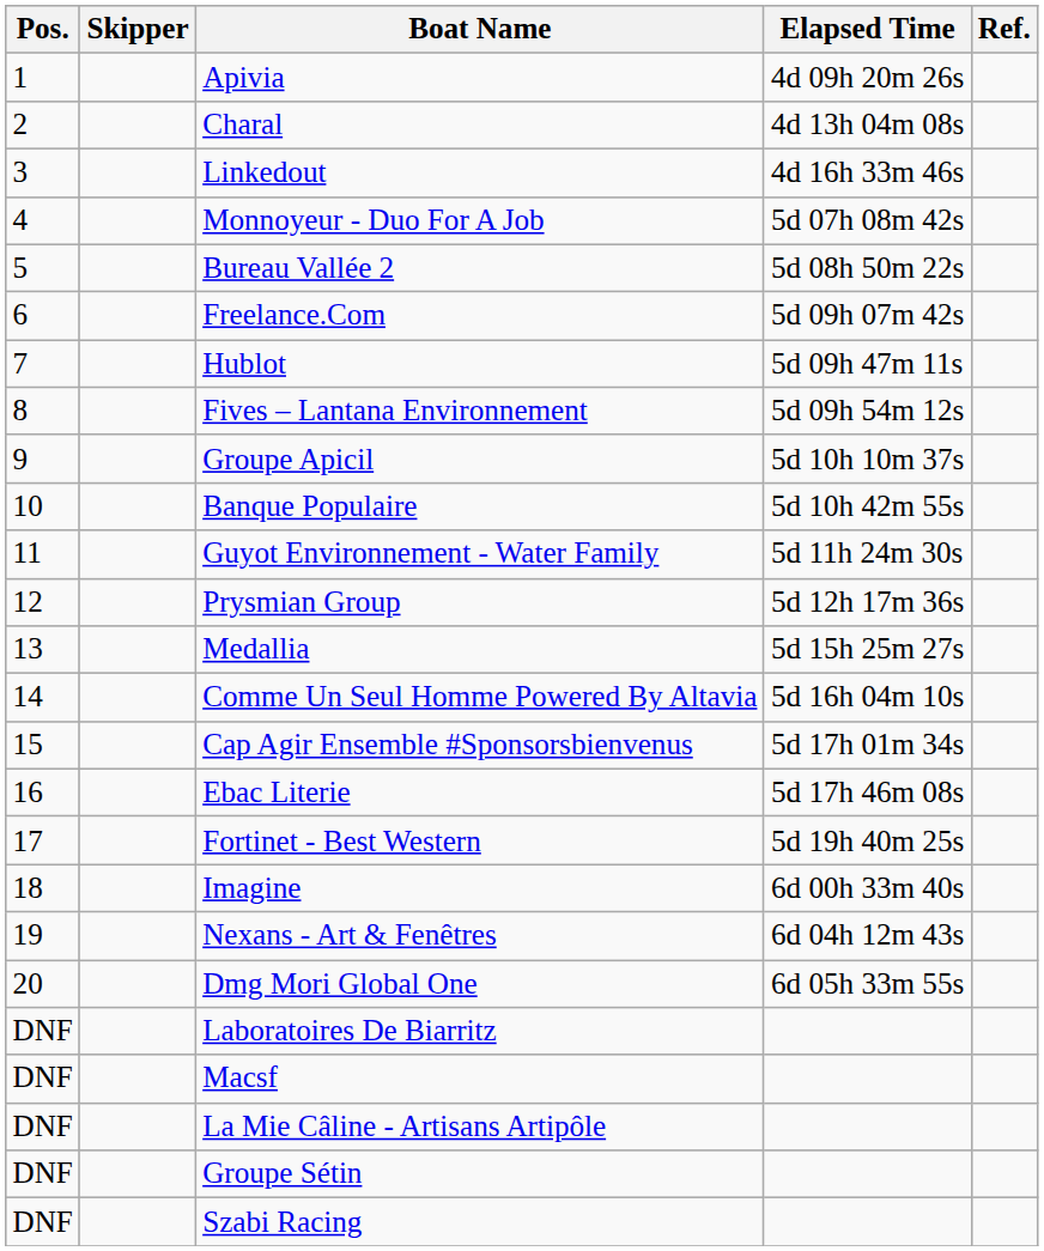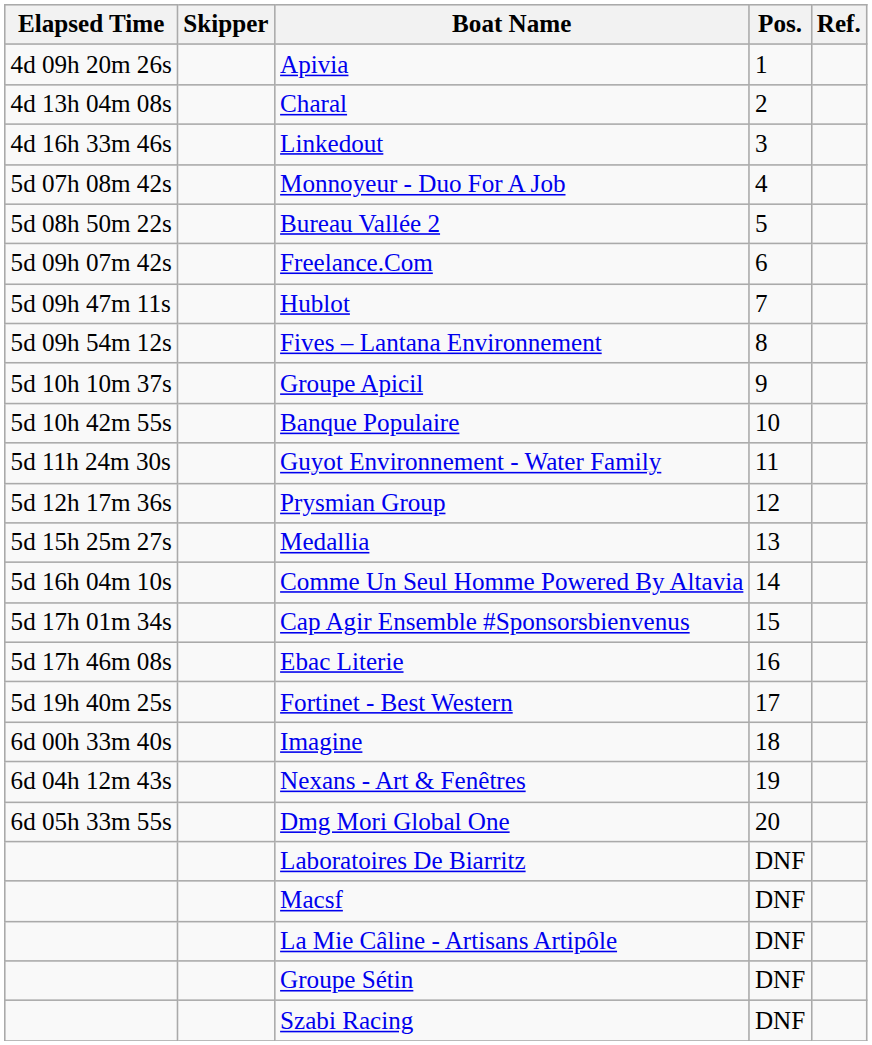columns swapped: Pos. <-> Elapsed Time
